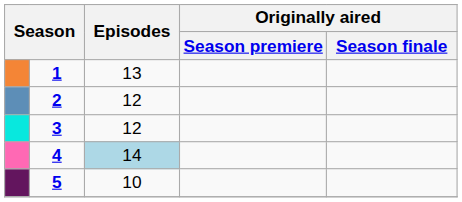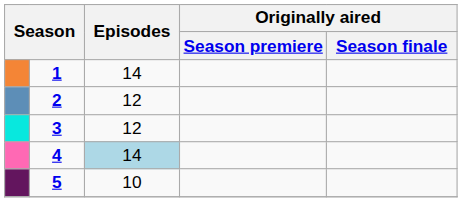1 | Episodes: 13 -> 14
